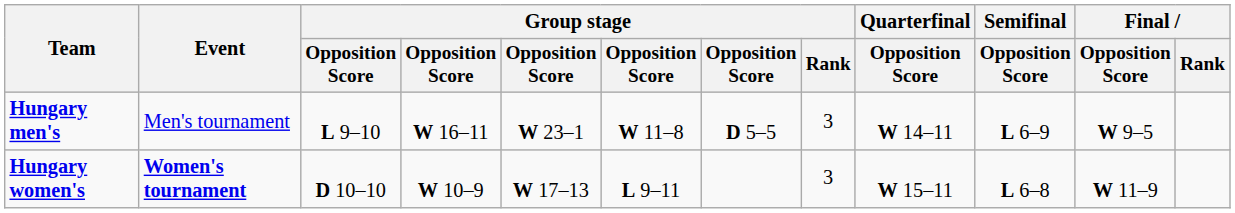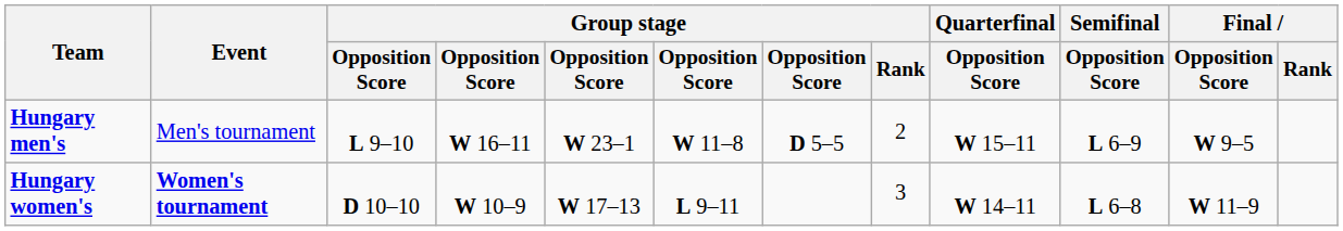Hungary men's | Group stage / Rank: 3 -> 2
Hungary men's | Quarterfinal / Opposition Score: W 14–11 -> W 15–11
Hungary women's | Quarterfinal / Opposition Score: W 15–11 -> W 14–11
